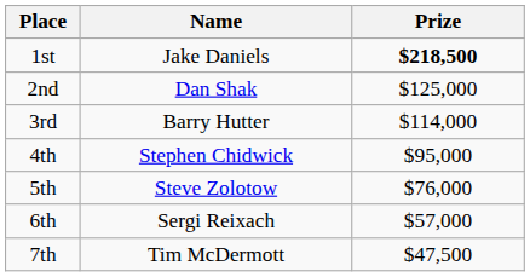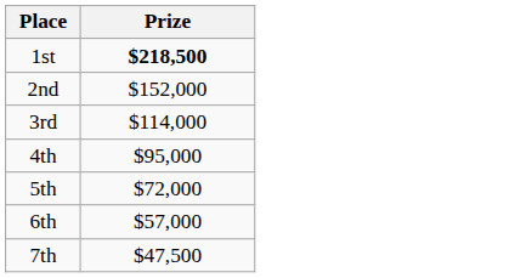- column: Name | Jake Daniels | Dan Shak | Barry Hutter | Stephen Chidwick | Steve Zolotow | Sergi Reixach | Tim McDermott
2nd | Prize: $125,000 -> $152,000
5th | Prize: $76,000 -> $72,000
